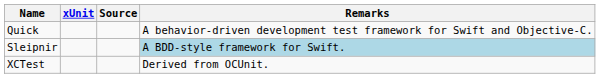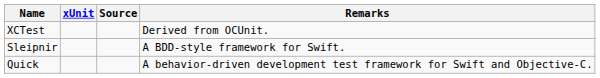rows swapped: Quick <-> XCTest
Sleipnir | Remarks: lightblue background -> no background
